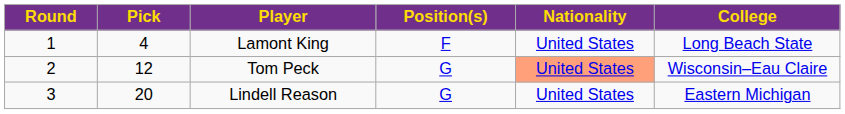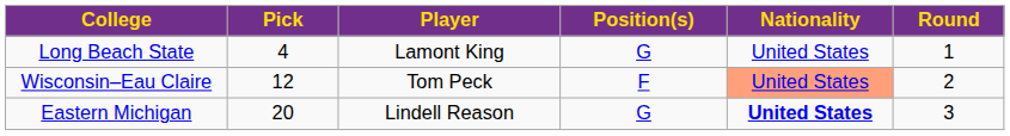columns swapped: Round <-> College
Lamont King | Position(s): F -> G
Tom Peck | Position(s): G -> F
Lindell Reason | Nationality: normal -> bold
